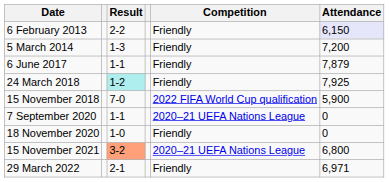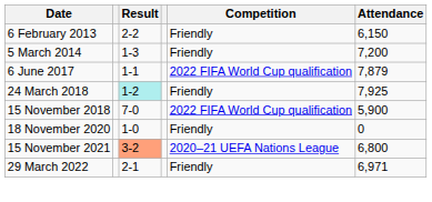6 February 2013 | Attendance: lavender background -> no background
6 June 2017 | Competition: Friendly -> 2022 FIFA World Cup qualification
- row: 7 September 2020 | 1-1 | 2020–21 UEFA Nations League | 0
